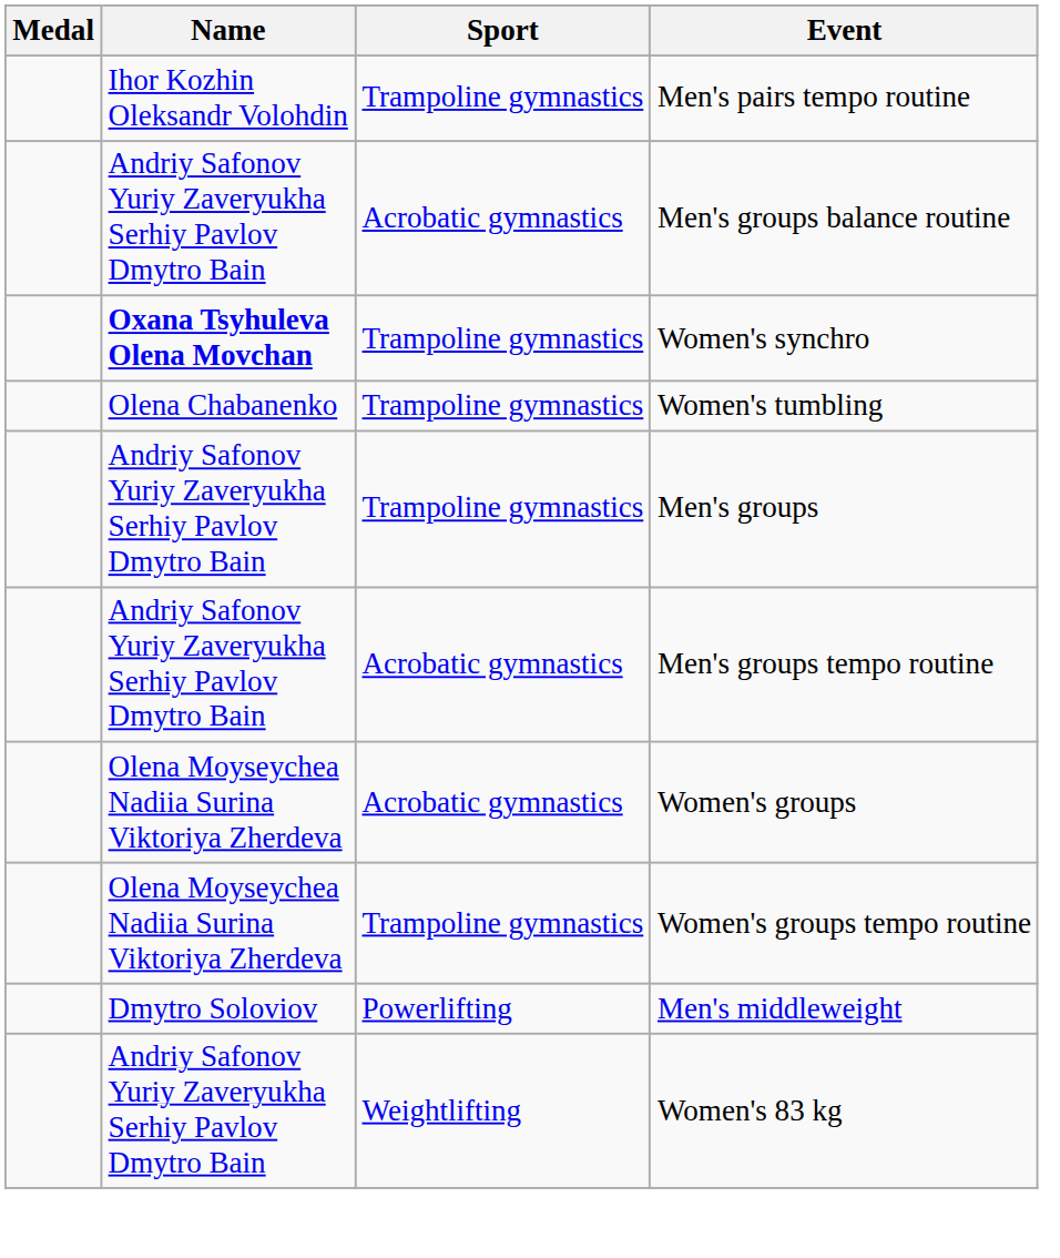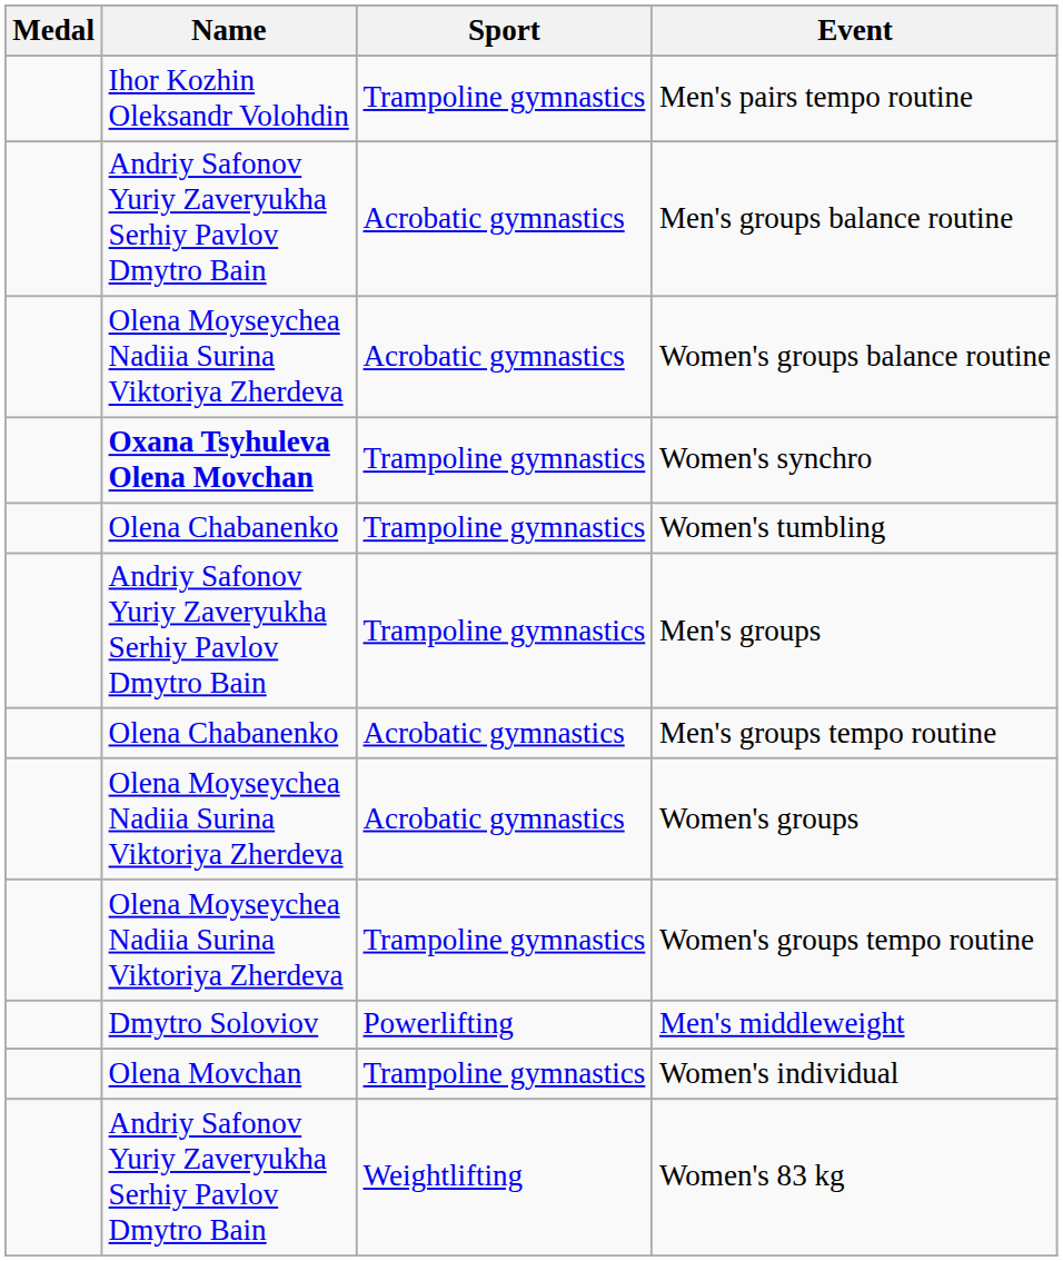+ row: Olena Moyseychea Nadiia Surina Viktoriya Zherdeva | Acrobatic gymnastics | Women's groups balance routine
Men's groups tempo routine | Name: Andriy Safonov Yuriy Zaveryukha Serhiy Pavlov Dmytro Bain -> Olena Chabanenko
+ row: Olena Movchan | Trampoline gymnastics | Women's individual
